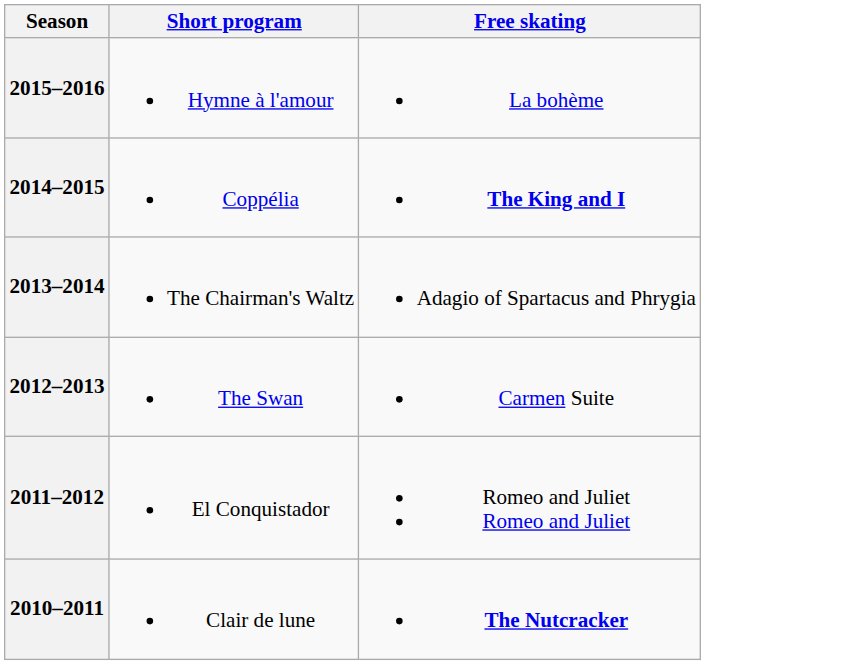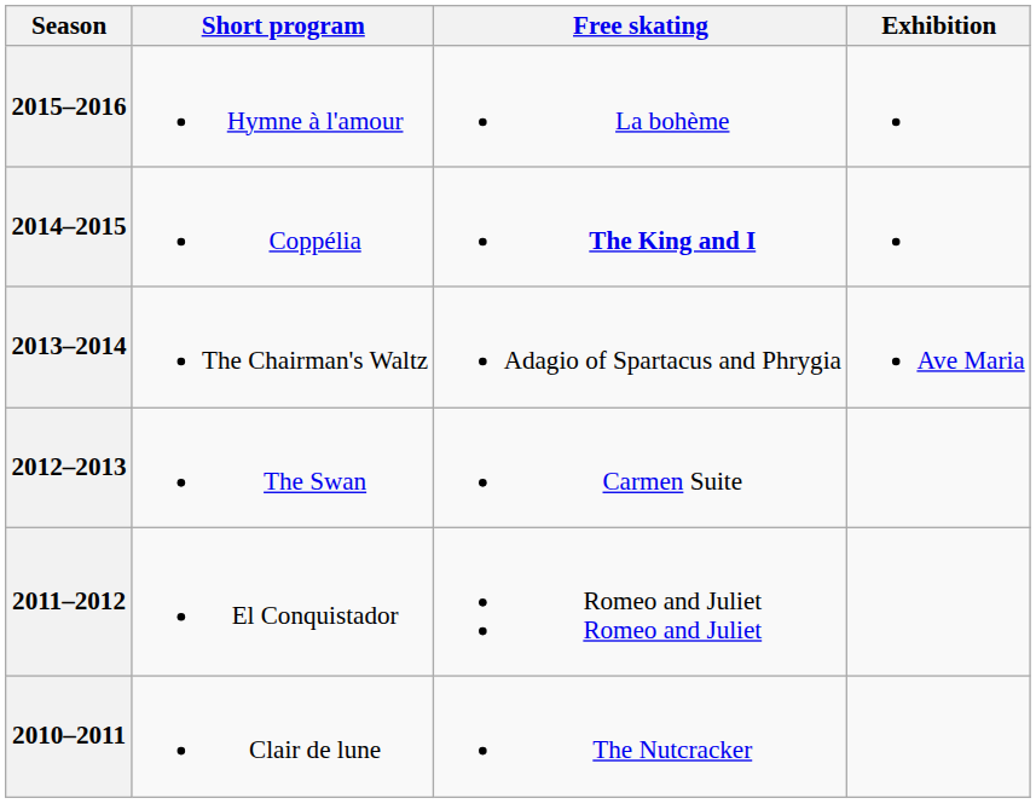+ column: Exhibition | Ave Maria
2010–2011 | Free skating: bold -> normal
